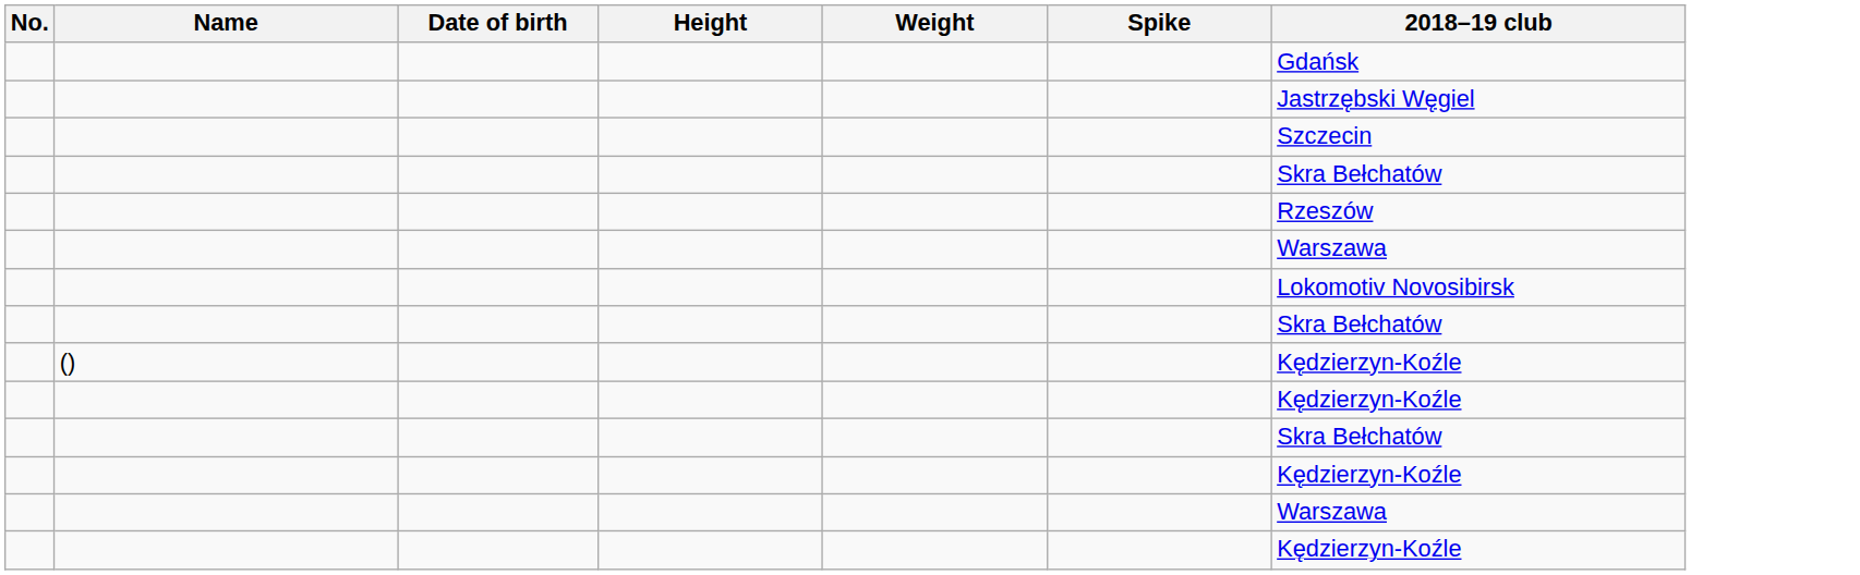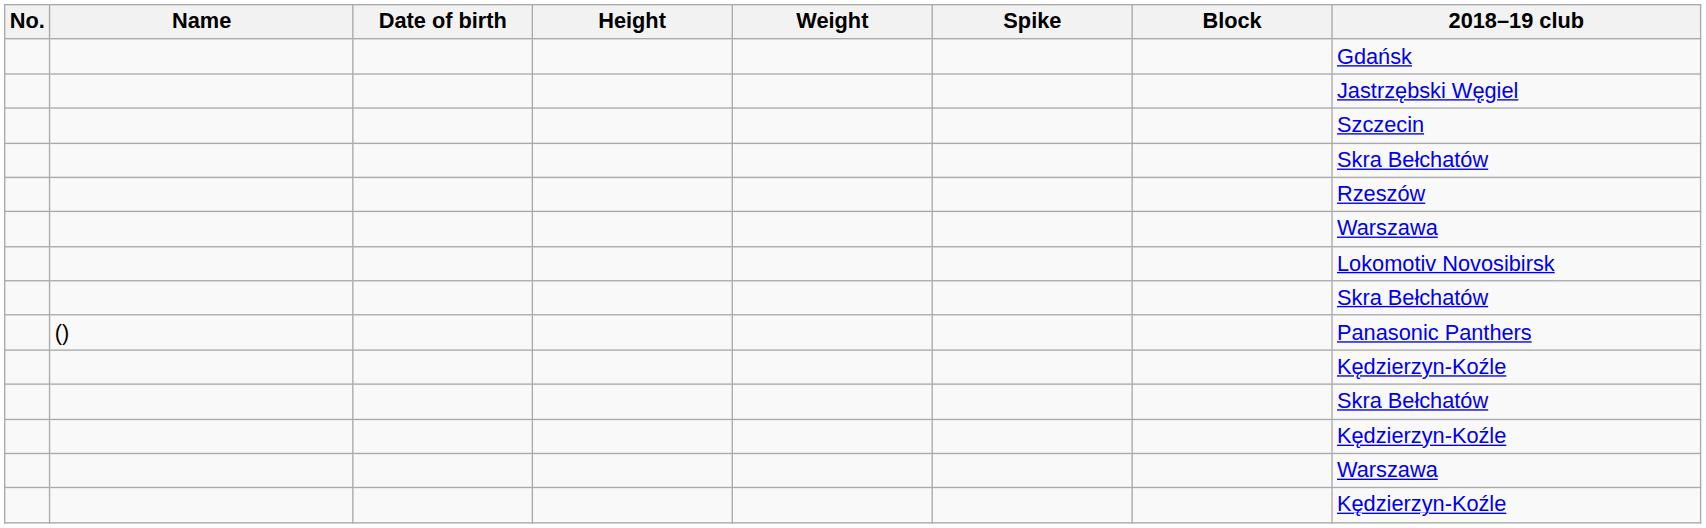+ column: Block
() | 2018–19 club: Kędzierzyn-Koźle -> Panasonic Panthers
